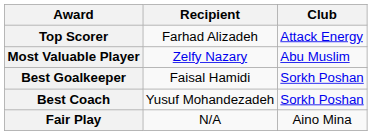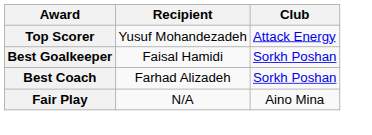Top Scorer | Recipient: Farhad Alizadeh -> Yusuf Mohandezadeh
- row: Most Valuable Player | Zelfy Nazary | Abu Muslim
Best Coach | Recipient: Yusuf Mohandezadeh -> Farhad Alizadeh
